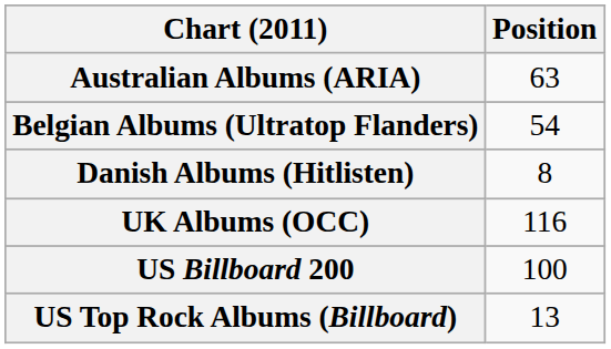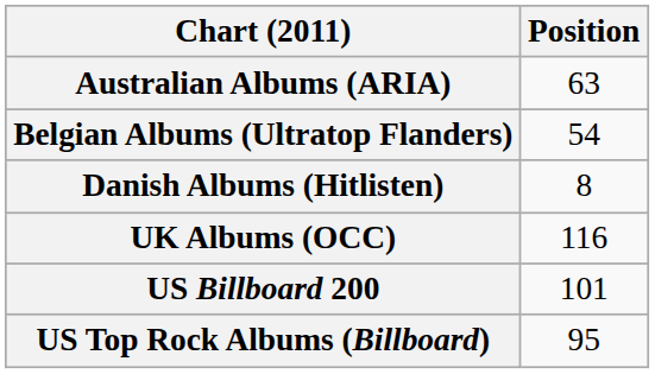US Billboard 200 | Position: 100 -> 101
US Top Rock Albums (Billboard) | Position: 13 -> 95
